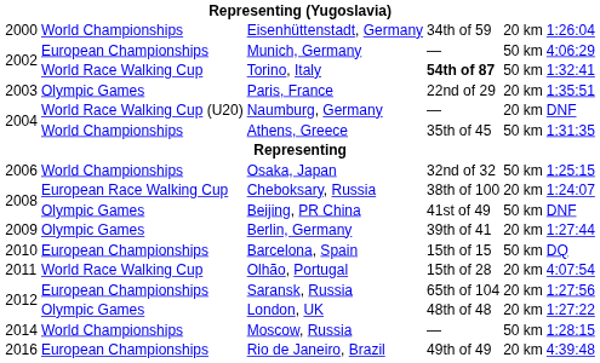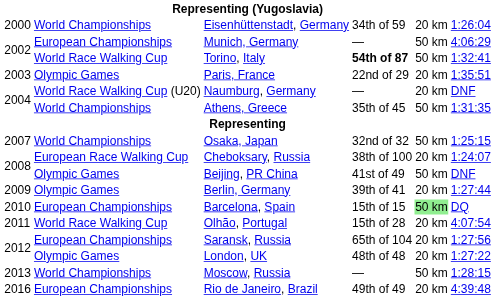Osaka, Japan | column 1: 2006 -> 2007
Barcelona, Spain | column 5: no background -> lightgreen background
Moscow, Russia | column 1: 2014 -> 2013
